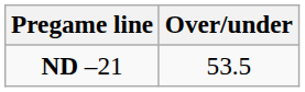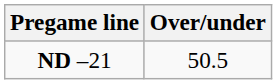ND –21 | Over/under: 53.5 -> 50.5
